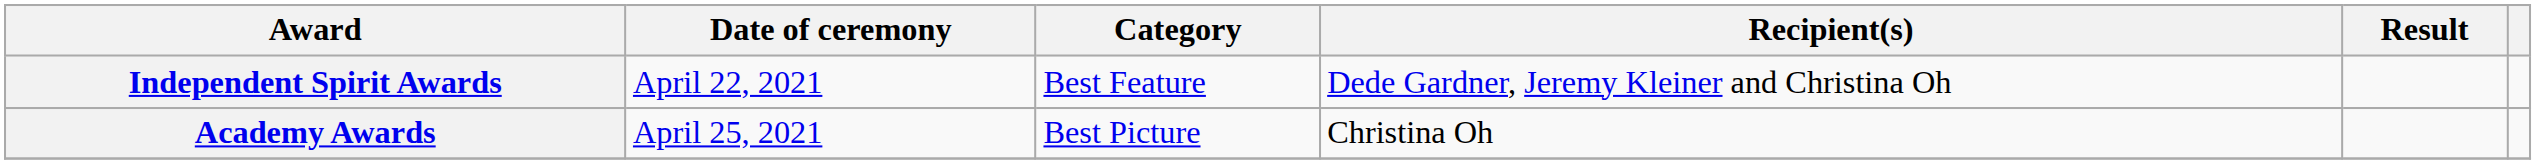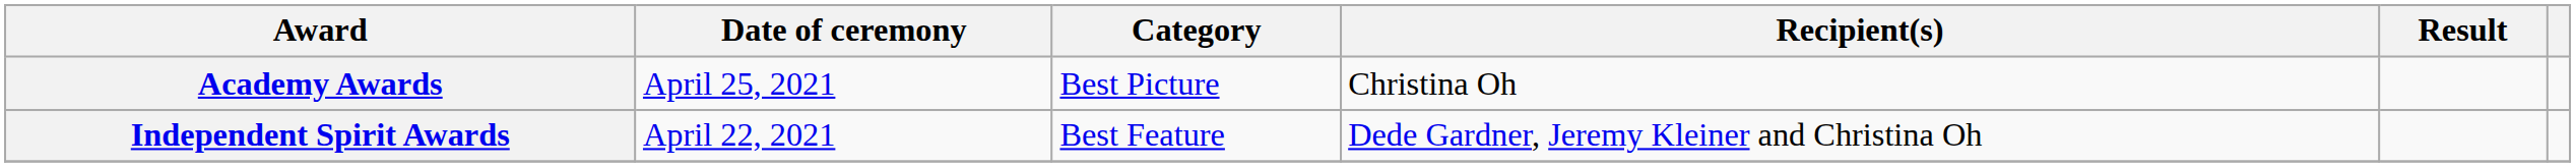rows swapped: Academy Awards <-> Independent Spirit Awards
